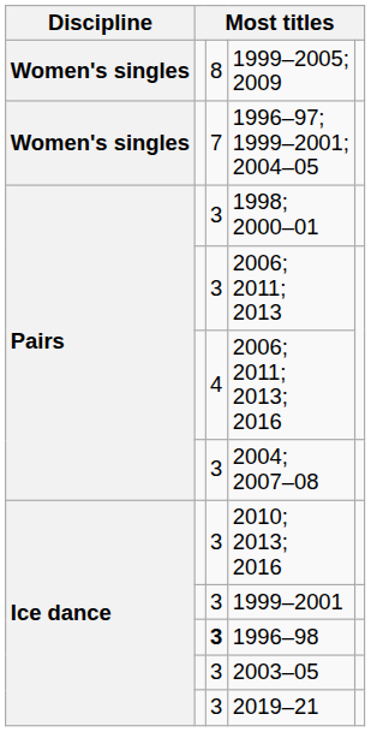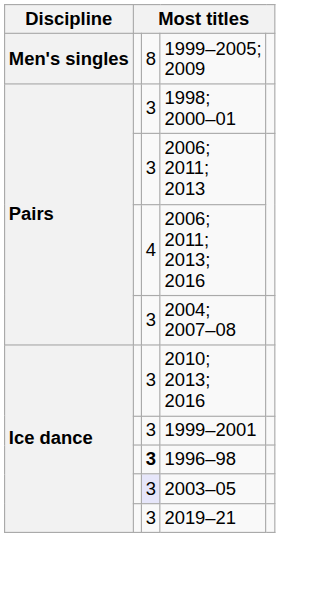1999–2005; 2009 | Discipline: Women's singles -> Men's singles
- row: Women's singles | 7 | 1996–97; 1999–2001; 2004–05
2003–05 | column 3: no background -> lavender background
